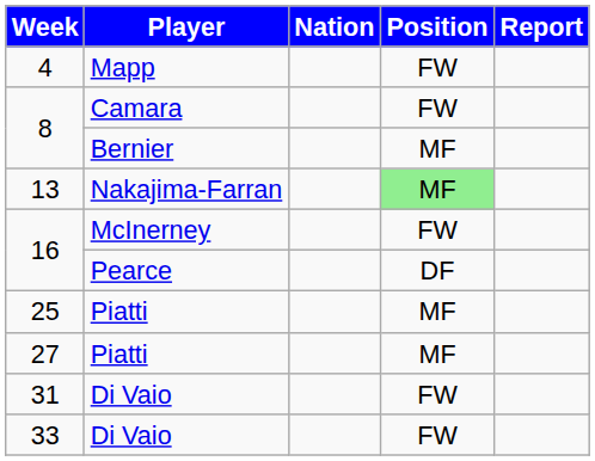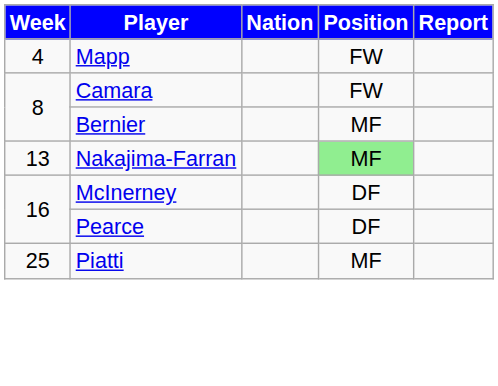16 / McInerney | Position: FW -> DF
- row: 27 | Piatti | MF
- row: 31 | Di Vaio | FW
- row: 33 | Di Vaio | FW
